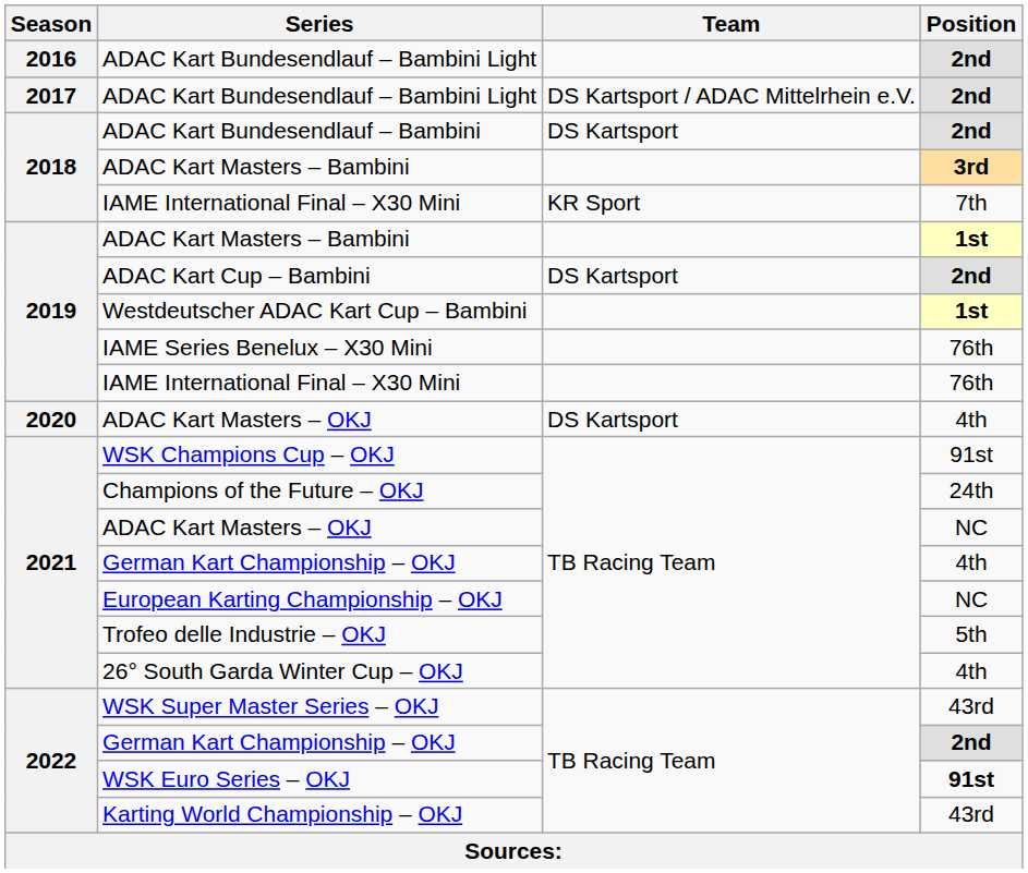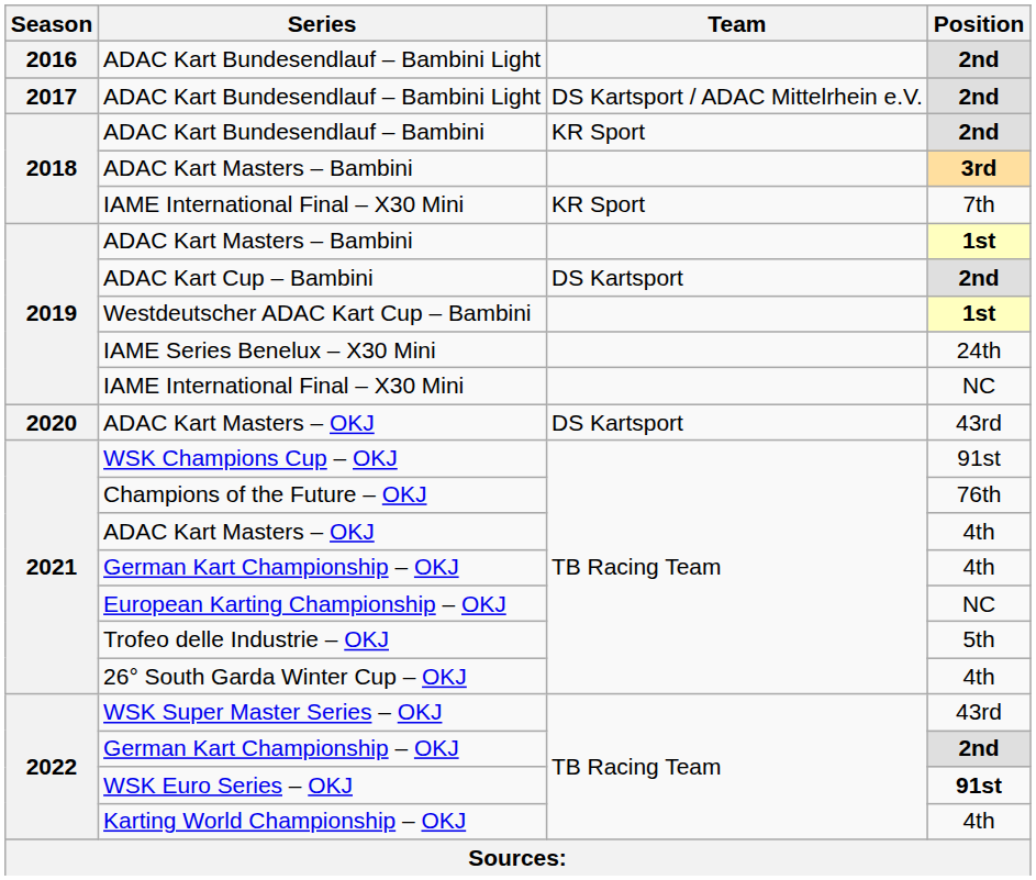ADAC Kart Bundesendlauf – Bambini | Team: DS Kartsport -> KR Sport
IAME Series Benelux – X30 Mini | Position: 76th -> 24th
2019 / IAME International Final – X30 Mini | Position: 76th -> NC
2020 / ADAC Kart Masters – OKJ | Position: 4th -> 43rd
Champions of the Future – OKJ | Position: 24th -> 76th
2021 / ADAC Kart Masters – OKJ | Position: NC -> 4th
Karting World Championship – OKJ | Position: 43rd -> 4th
